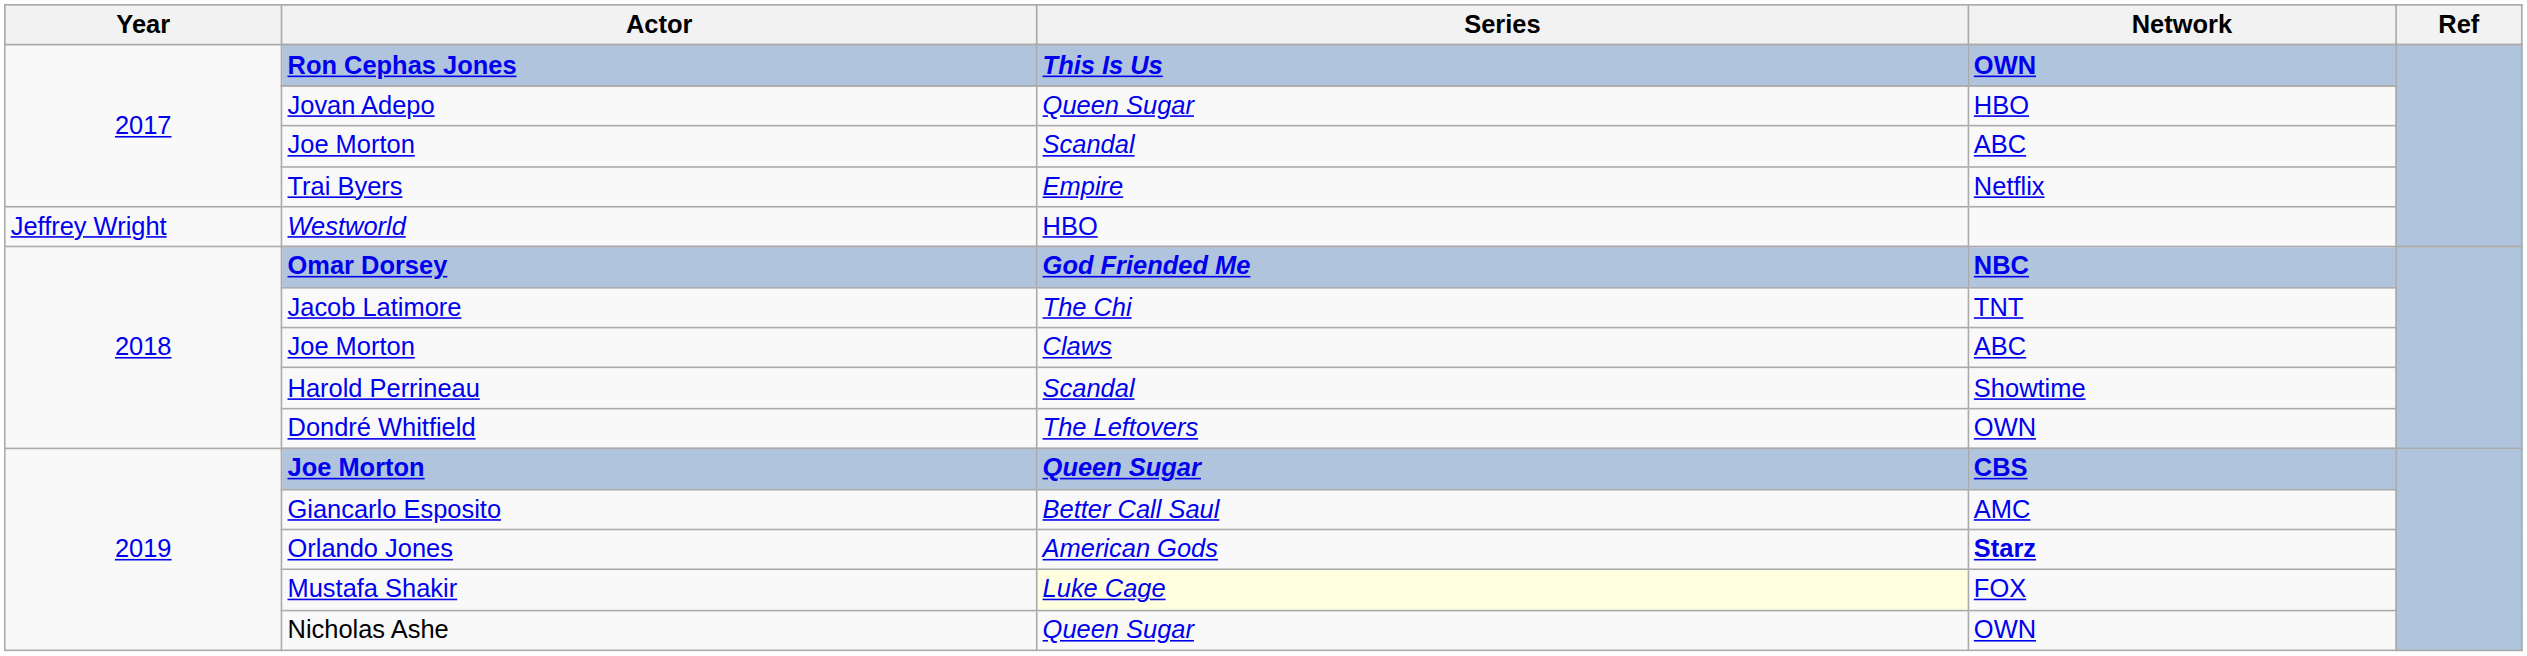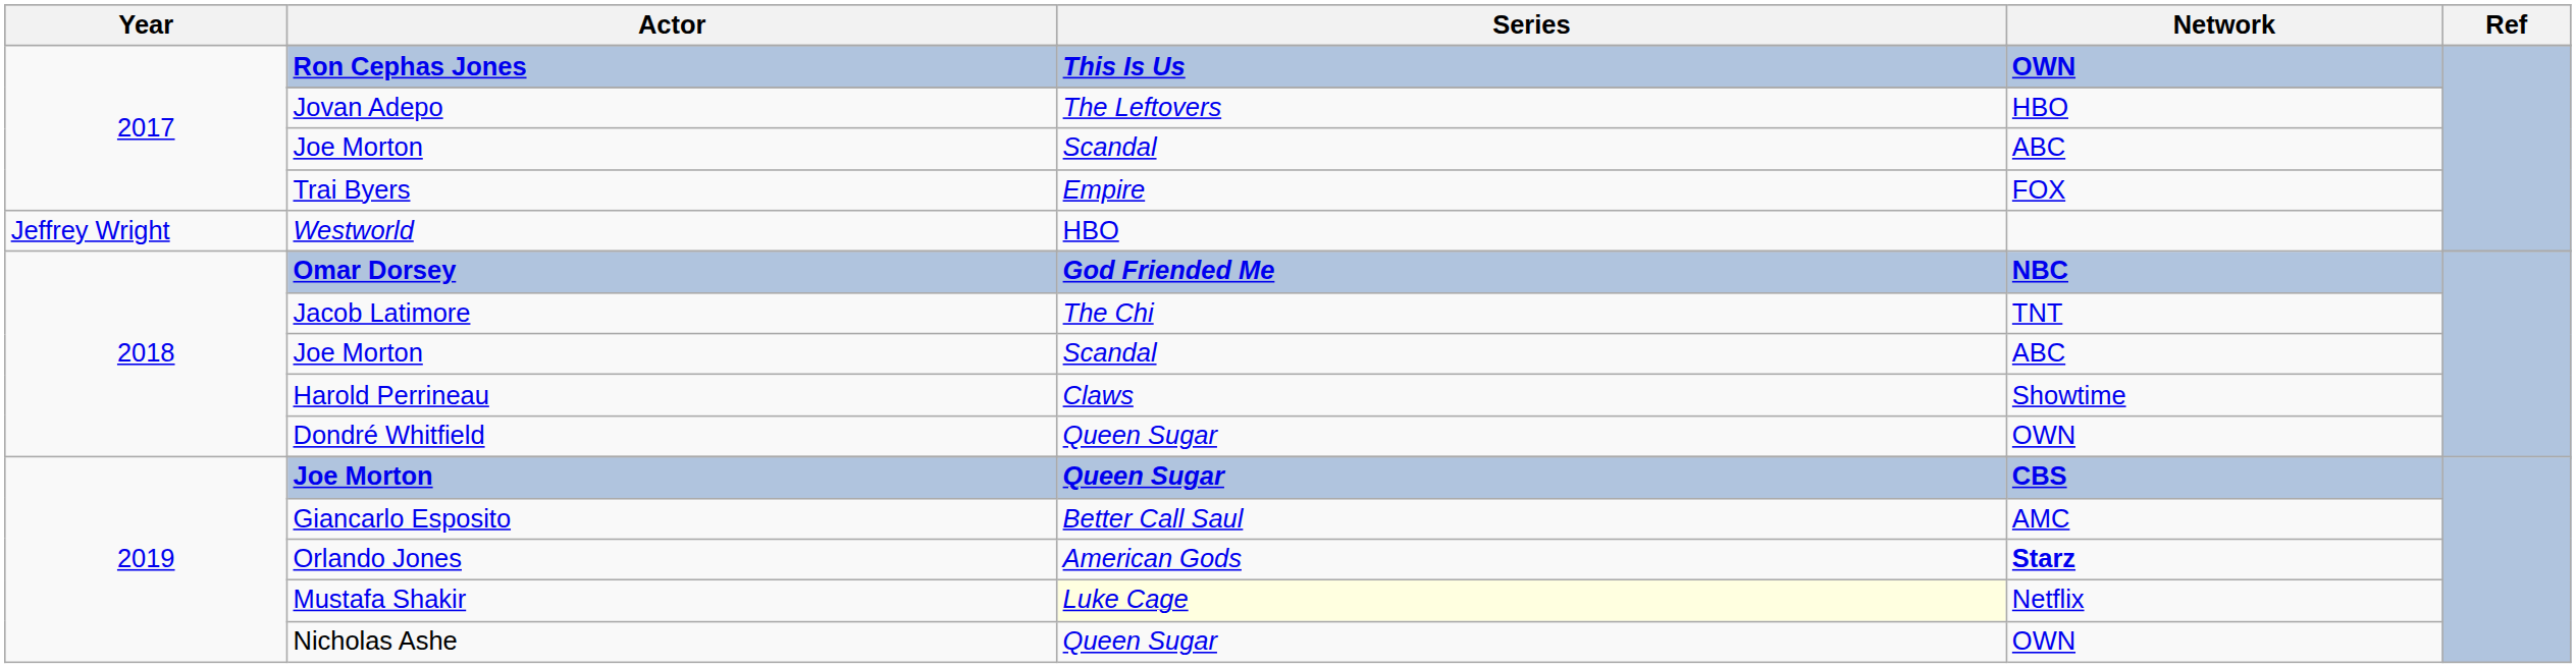Jovan Adepo | Series: Queen Sugar -> The Leftovers
Trai Byers | Network: Netflix -> FOX
2018 / Joe Morton | Series: Claws -> Scandal
Harold Perrineau | Series: Scandal -> Claws
Dondré Whitfield | Series: The Leftovers -> Queen Sugar
Mustafa Shakir | Network: FOX -> Netflix
